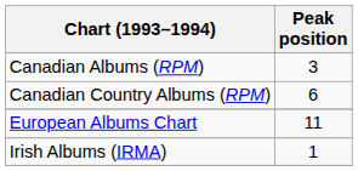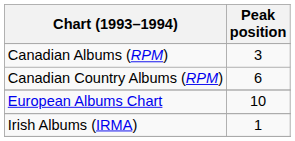European Albums Chart | Peak position: 11 -> 10
